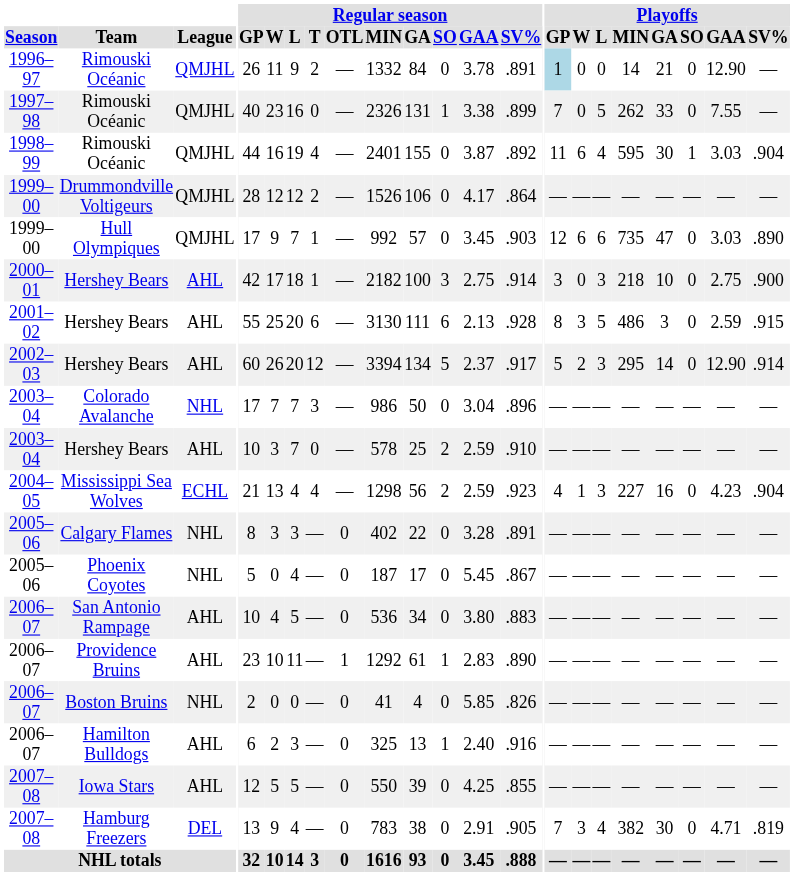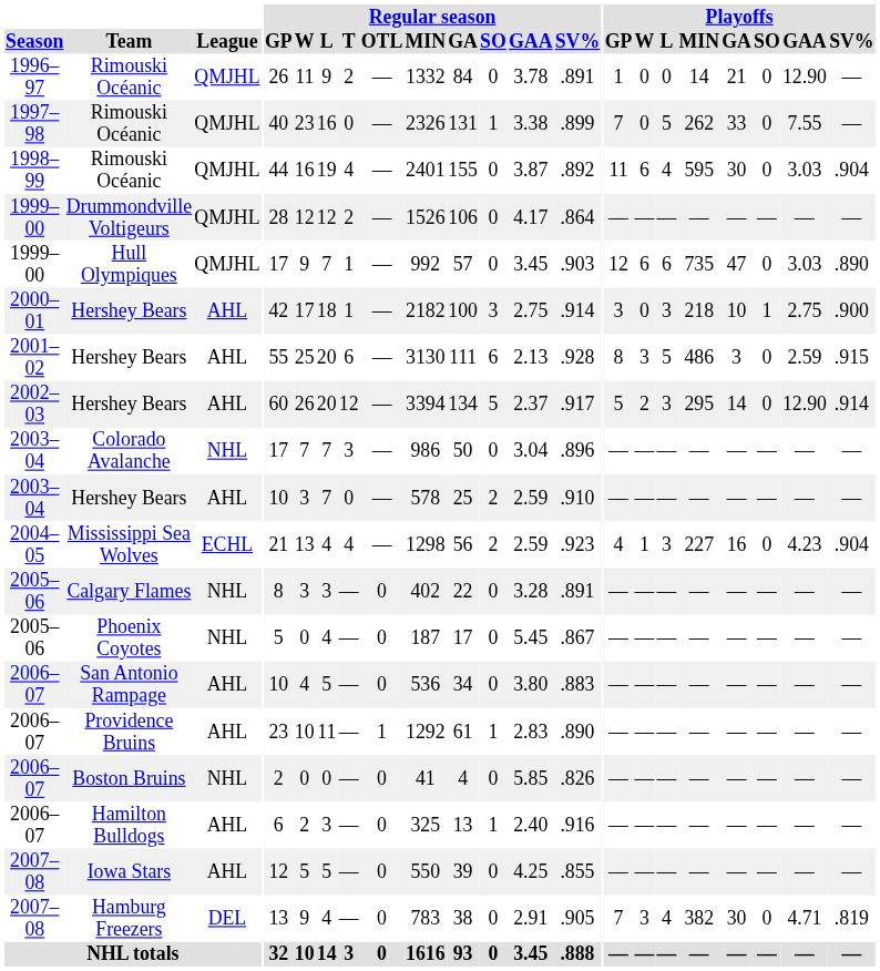1996–97 / Rimouski Océanic | Playoffs / GP: lightblue background -> no background
1998–99 / Rimouski Océanic | Playoffs / SO: 1 -> 0
2000–01 / Hershey Bears | Playoffs / SO: 0 -> 1
